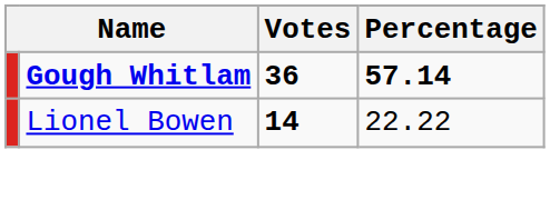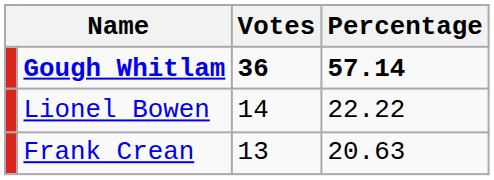Lionel Bowen | Votes: bold -> normal
+ row: Frank Crean | 13 | 20.63
